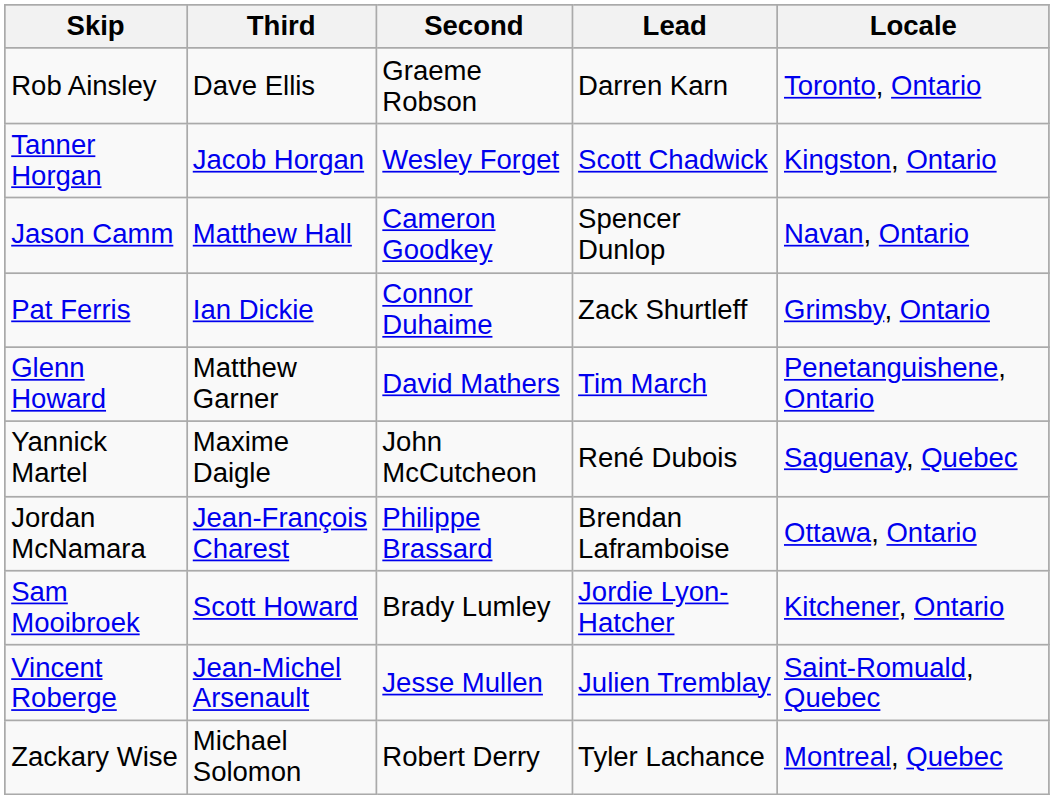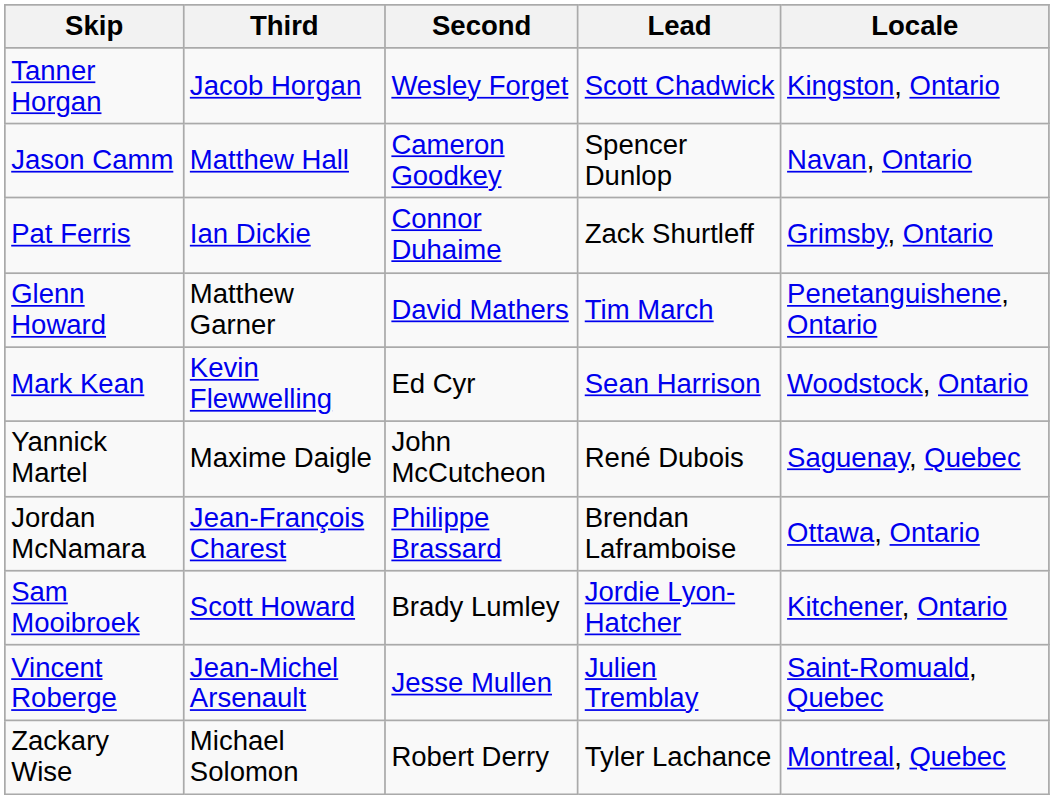- row: Rob Ainsley | Dave Ellis | Graeme Robson | Darren Karn | Toronto, Ontario
+ row: Mark Kean | Kevin Flewwelling | Ed Cyr | Sean Harrison | Woodstock, Ontario
